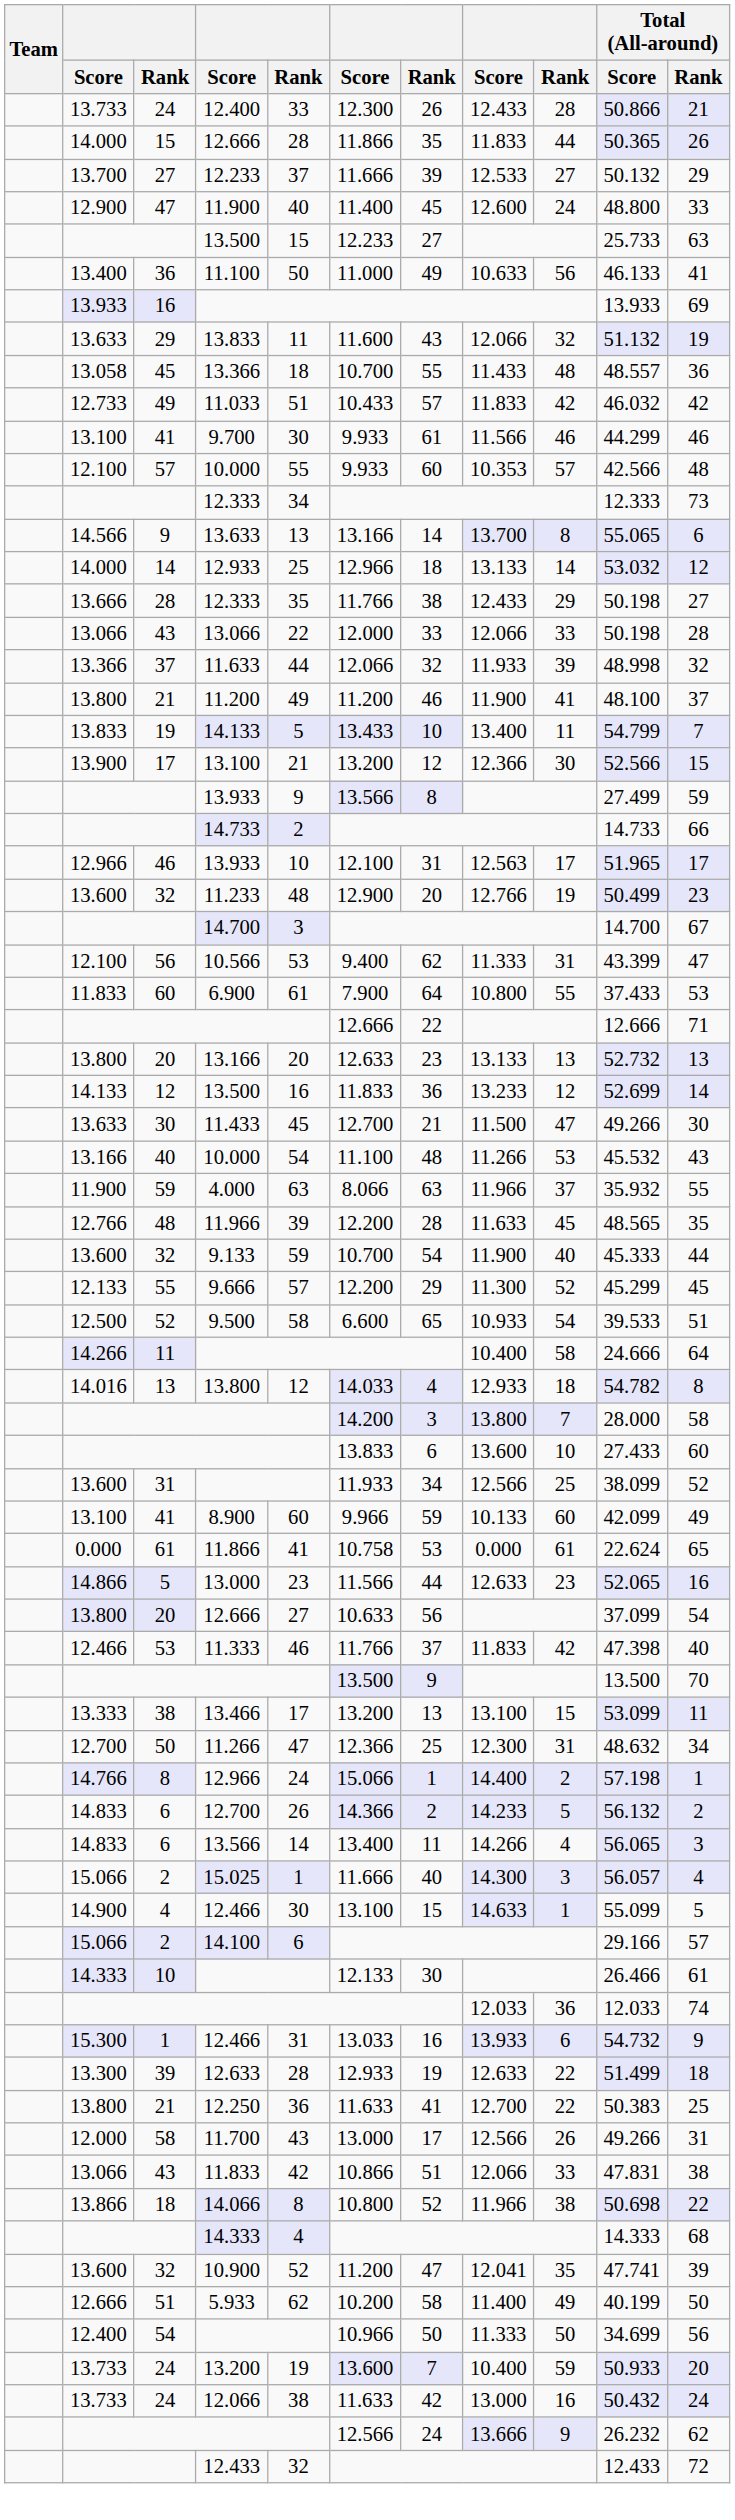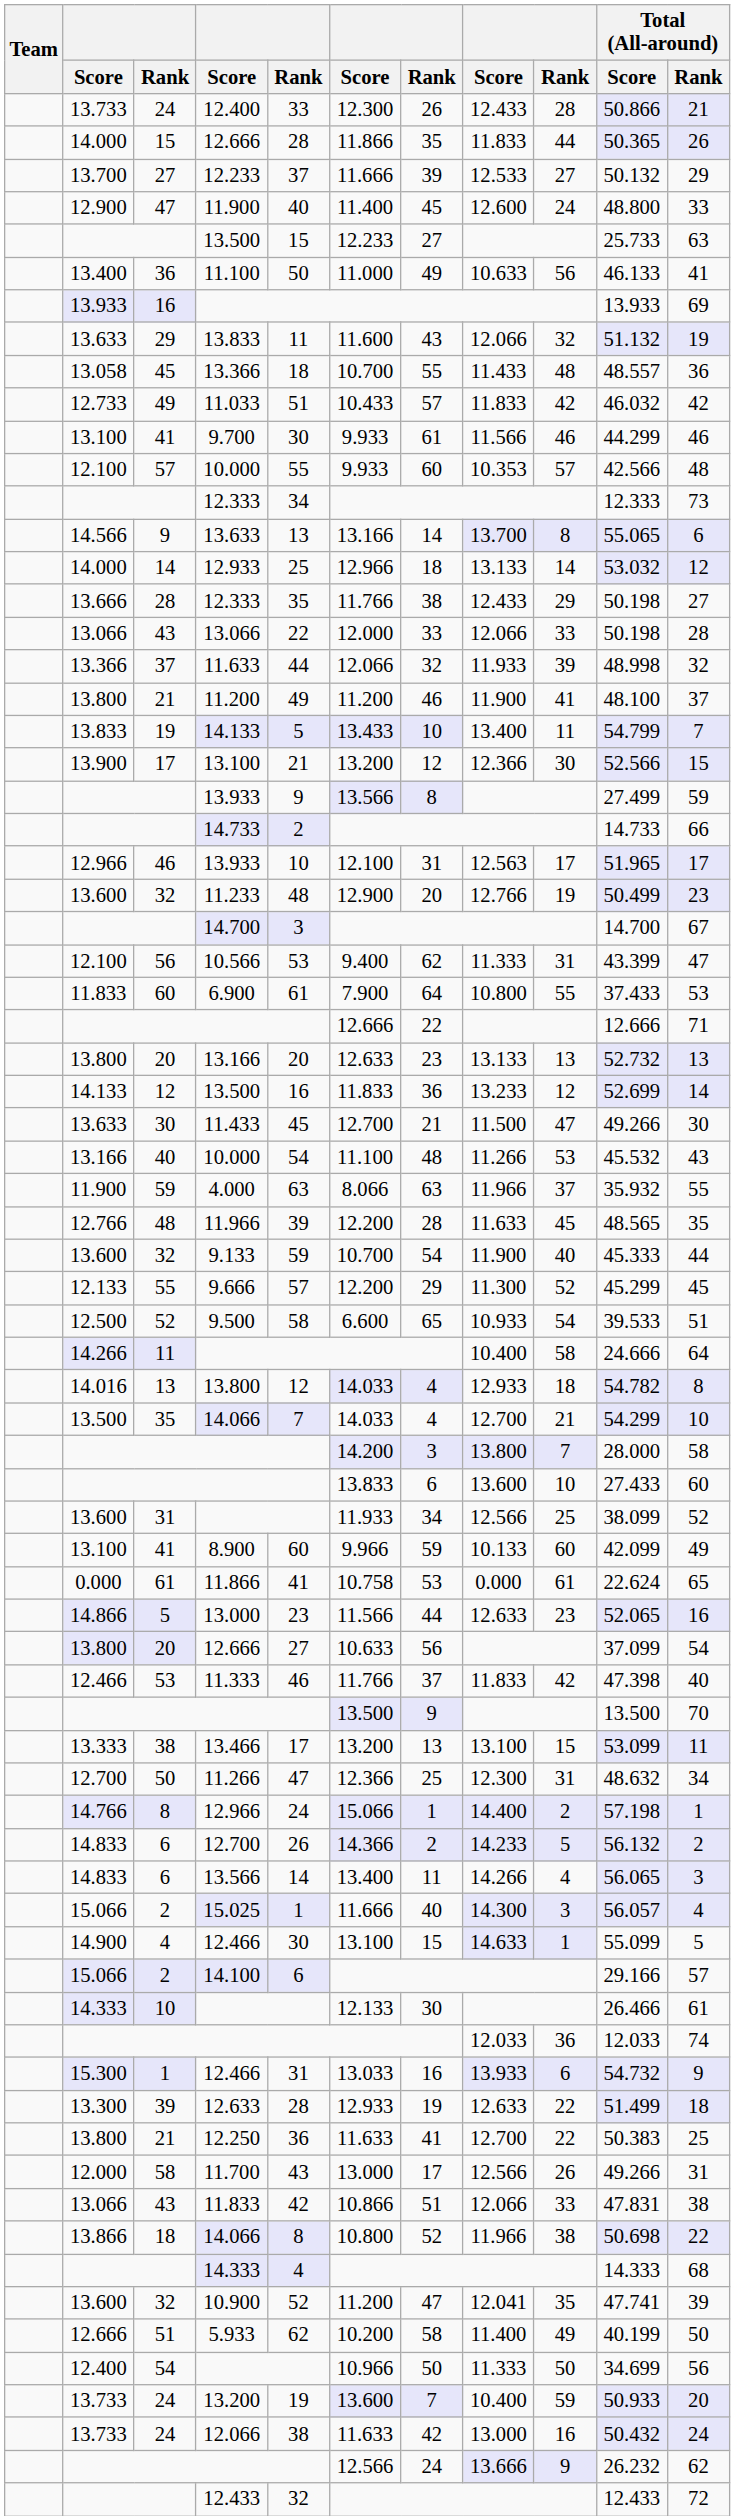+ row: 13.500 | 35 | 14.066 | 7 | 14.033 | 4 | 12.700 | 21 | 54.299 | 10
